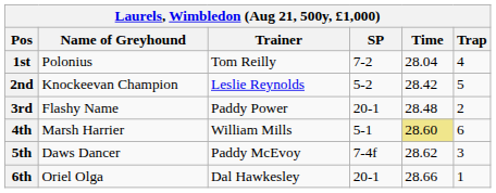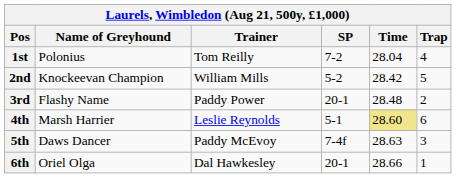2nd | Trainer: Leslie Reynolds -> William Mills
4th | Trainer: William Mills -> Leslie Reynolds
5th | Time: 28.62 -> 28.63
